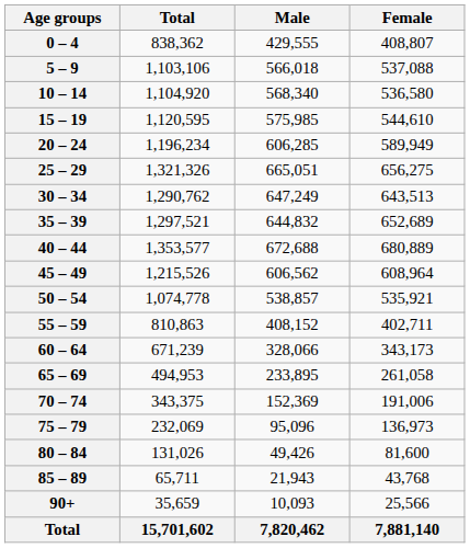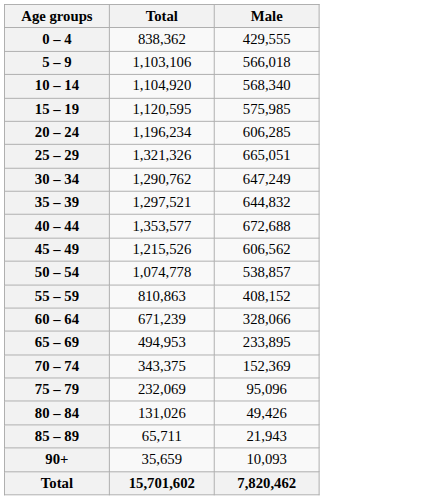- column: Female | 408,807 | 537,088 | 536,580 | 544,610 | 589,949 | 656,275 | 643,513 | 652,689 | 680,889 | 608,964 | 535,921 | 402,711 | 343,173 | 261,058 | 191,006 | 136,973 | 81,600 | 43,768 | 25,566 | 7,881,140
